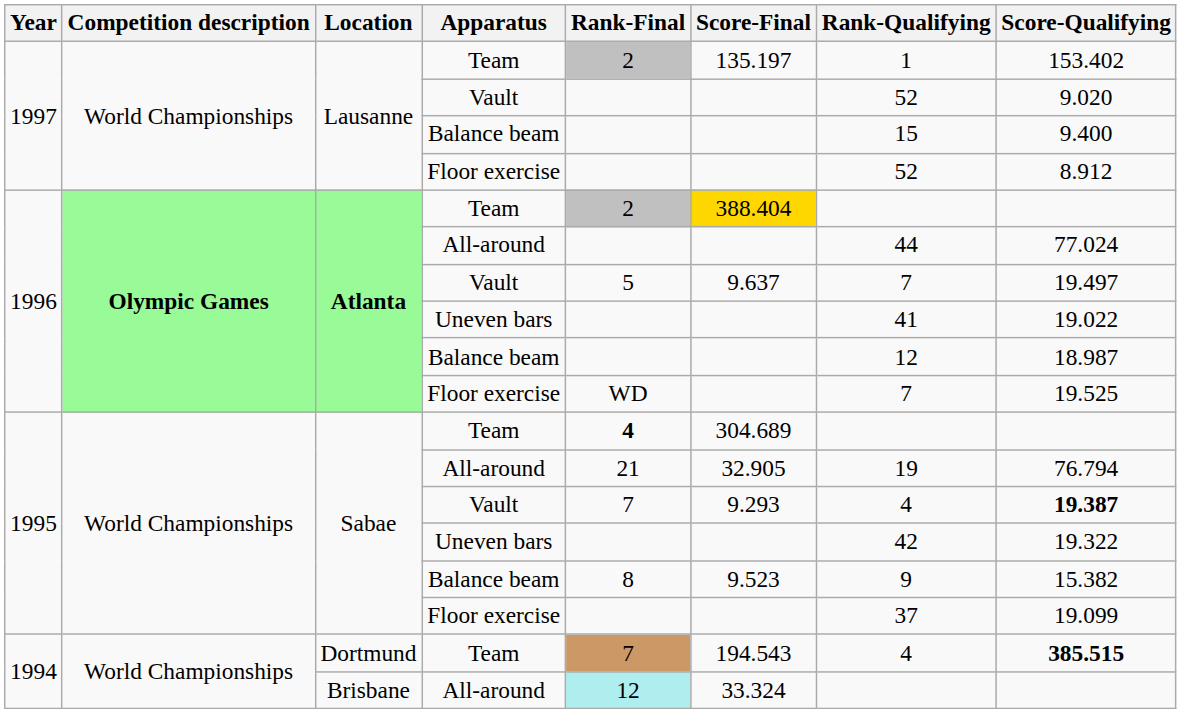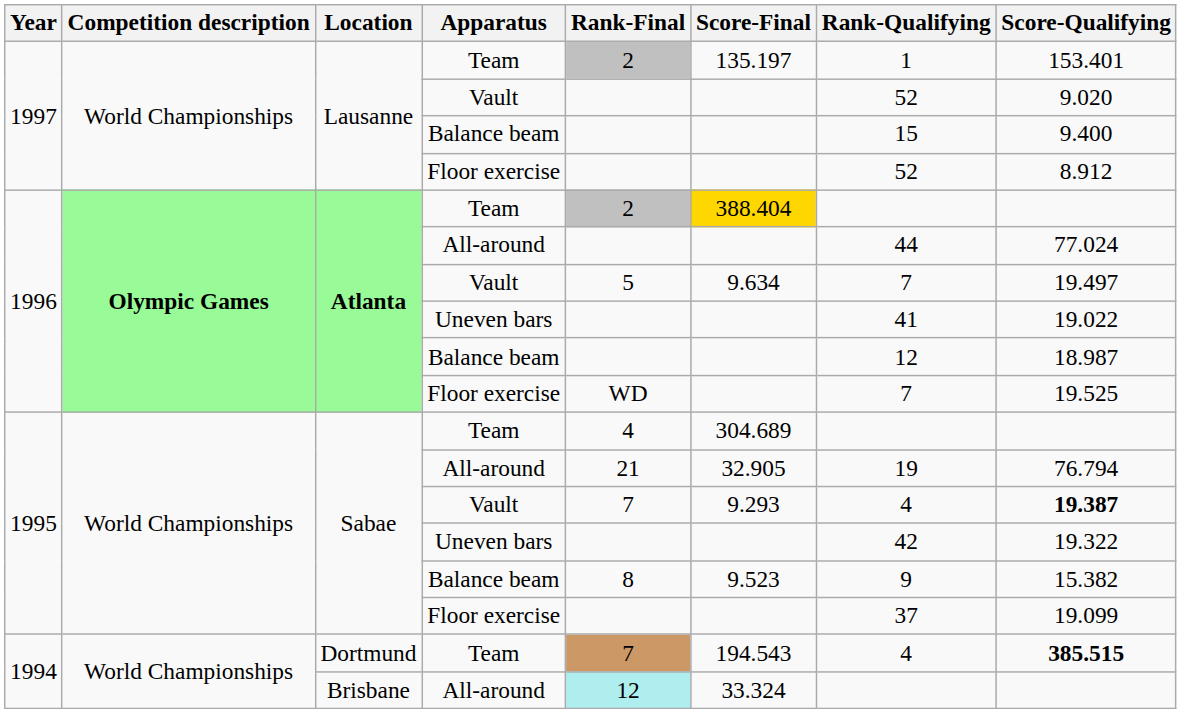Lausanne / Team | Score-Qualifying: 153.402 -> 153.401
Atlanta / Vault | Score-Final: 9.637 -> 9.634
Sabae / Team | Rank-Final: bold -> normal
